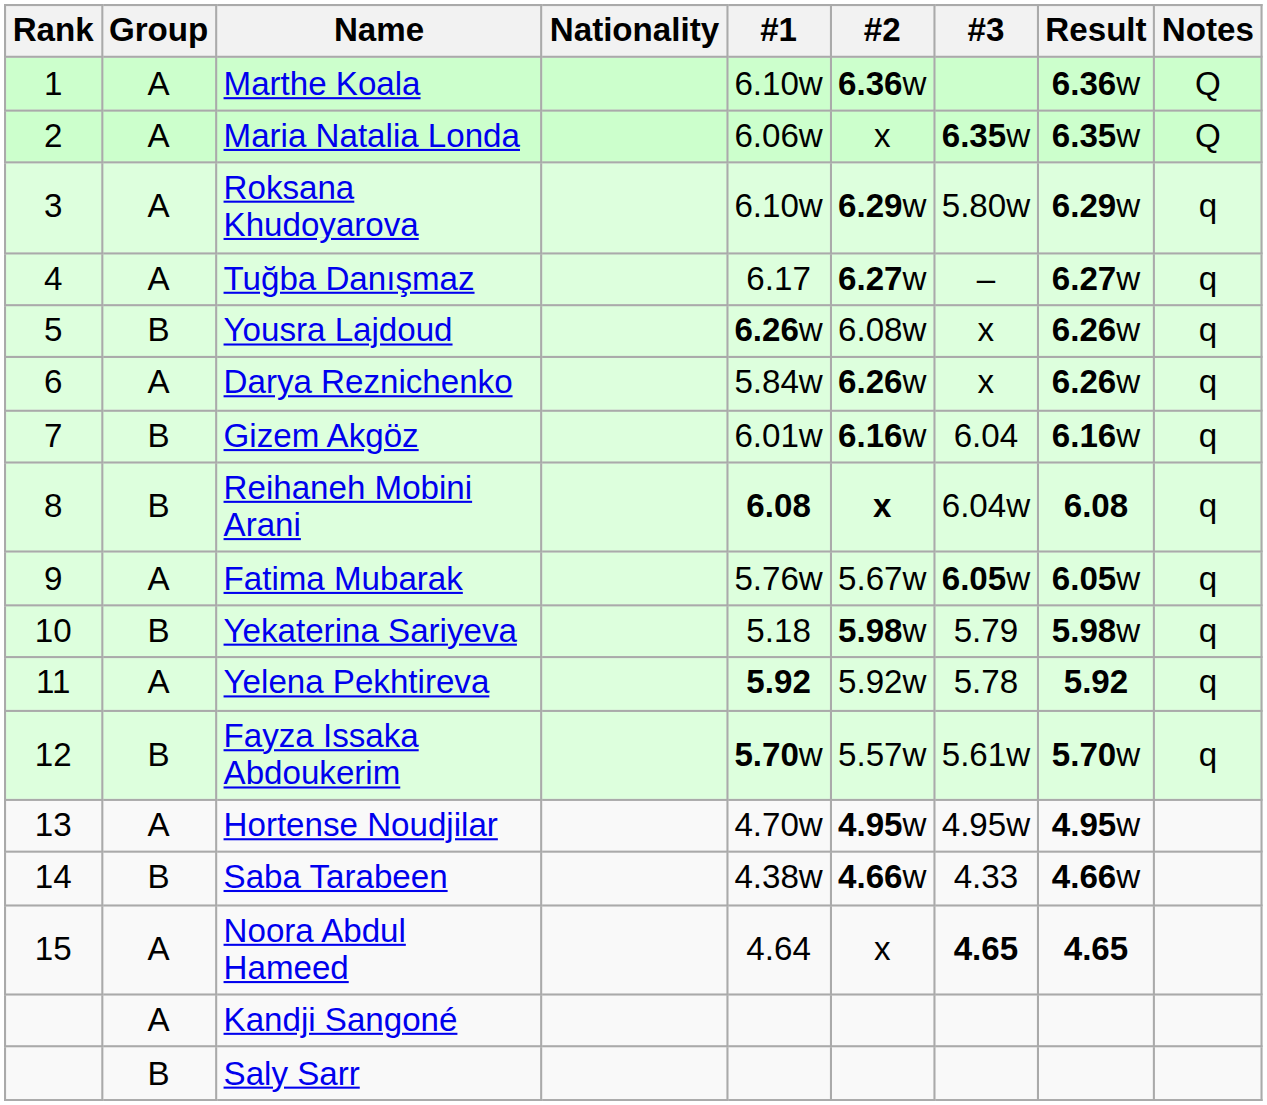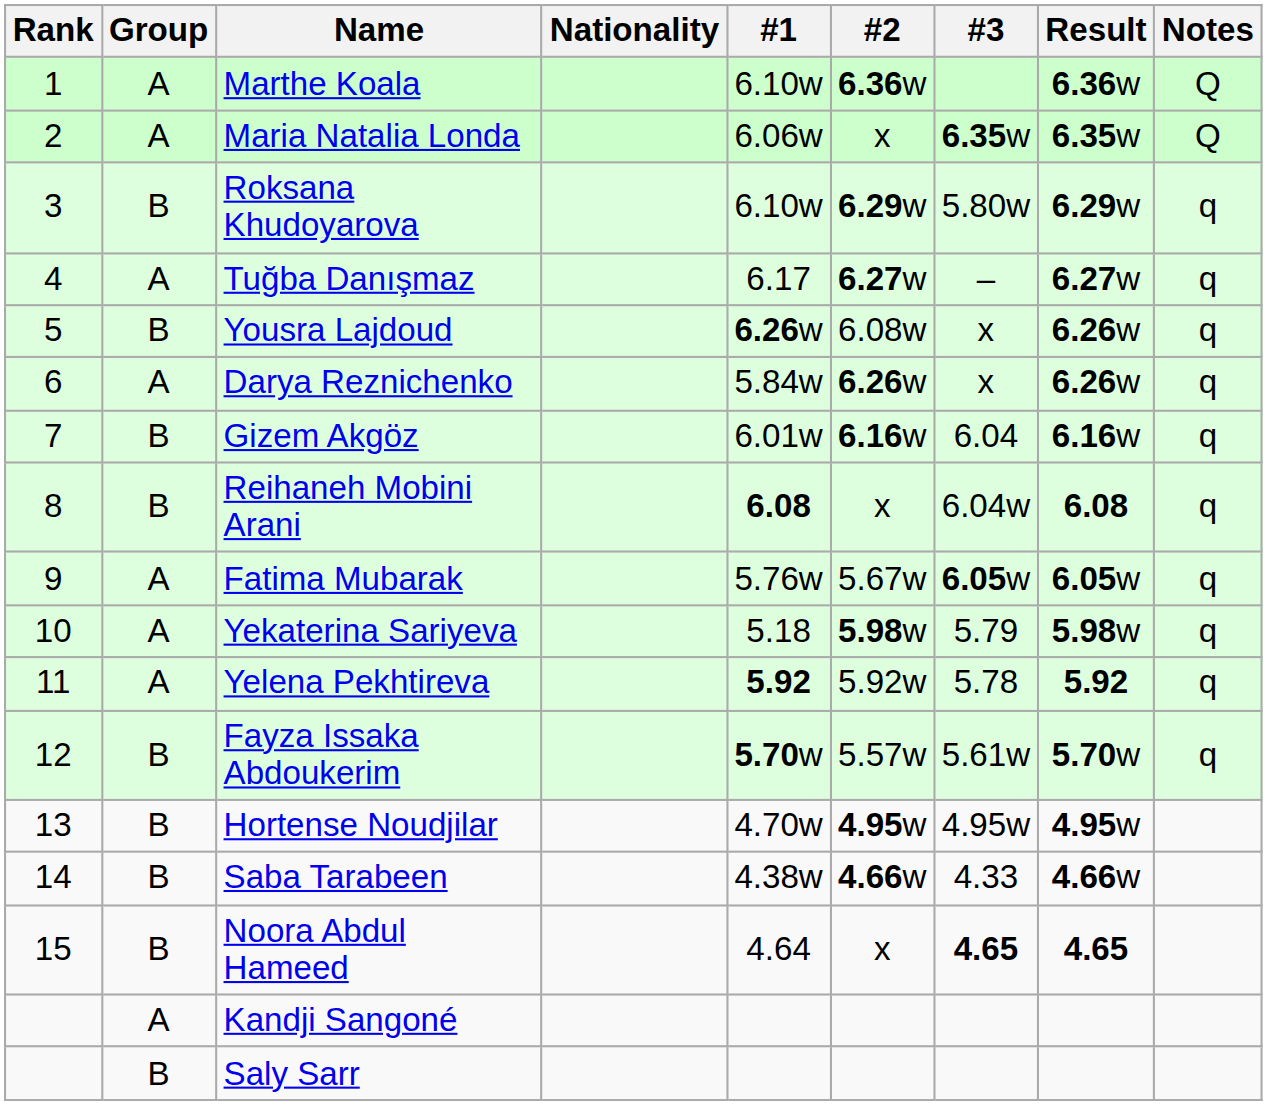Roksana Khudoyarova | Group: A -> B
Reihaneh Mobini Arani | #2: bold -> normal
Yekaterina Sariyeva | Group: B -> A
Hortense Noudjilar | Group: A -> B
Noora Abdul Hameed | Group: A -> B
